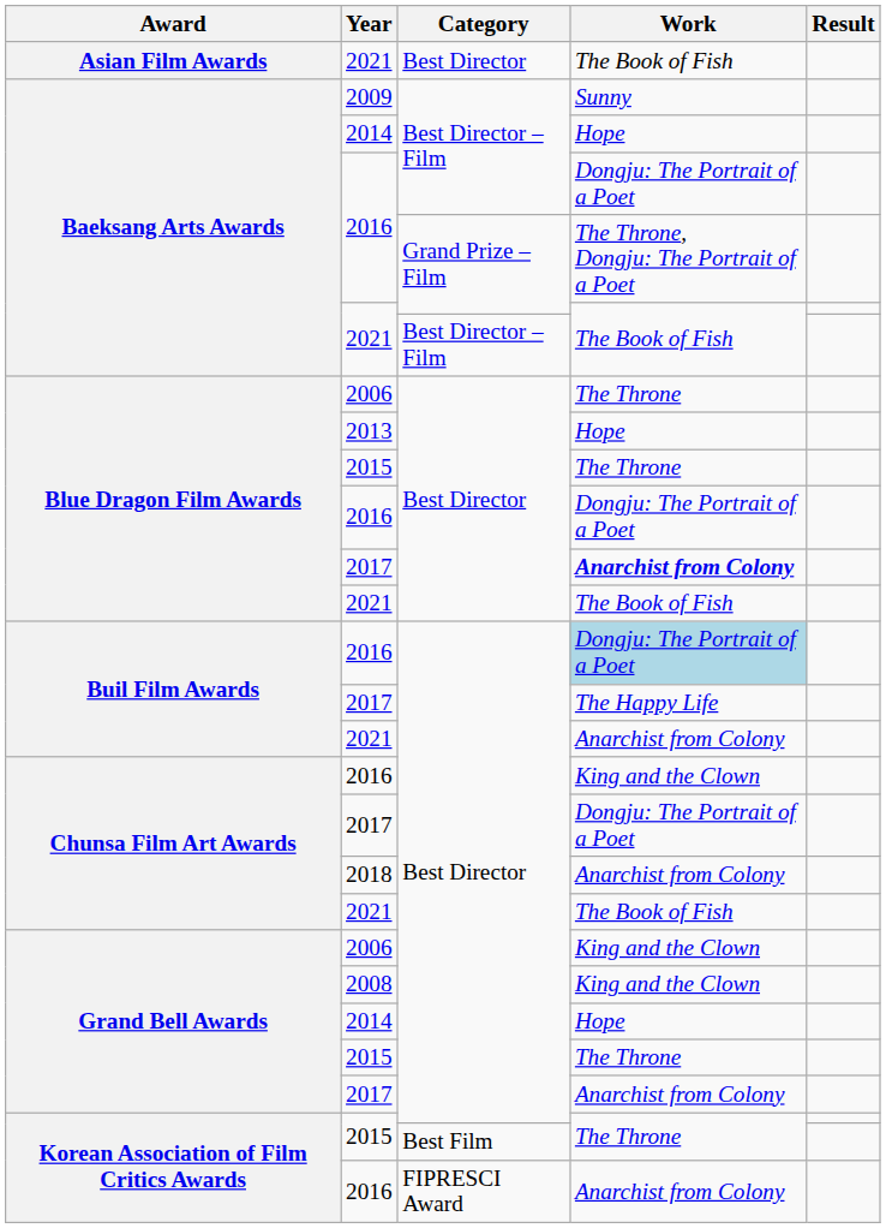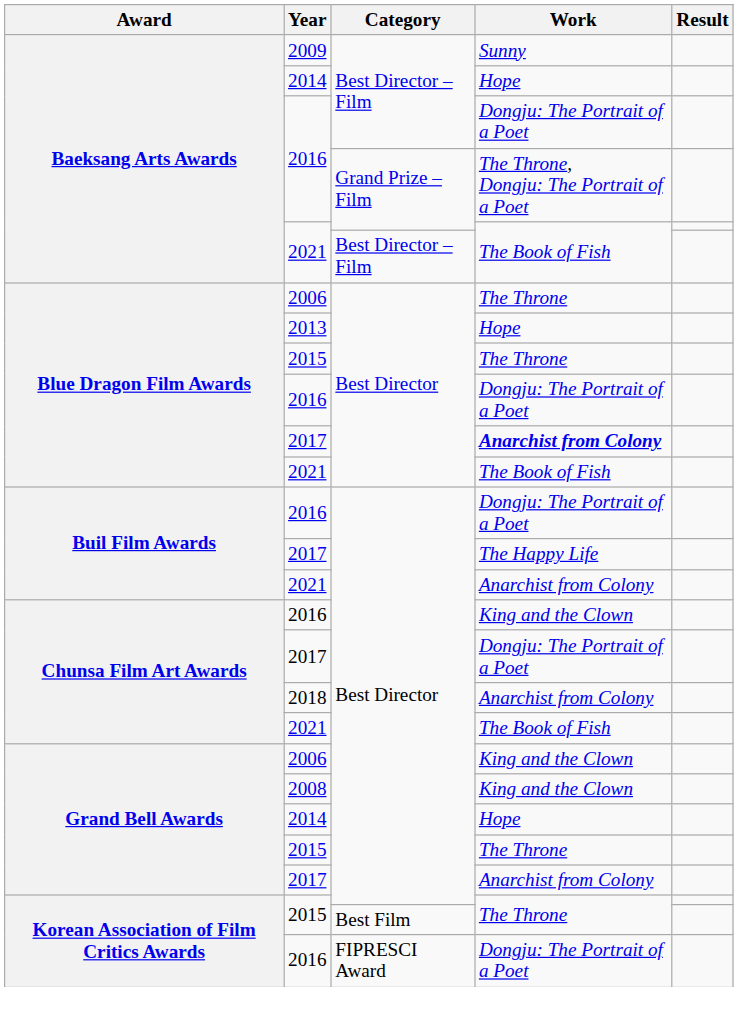- row: Asian Film Awards | 2021 | Best Director | The Book of Fish
Buil Film Awards / 2016 | Work: lightblue background -> no background
Korean Association of Film Critics Awards / 2016 | Work: Anarchist from Colony -> Dongju: The Portrait of a Poet
